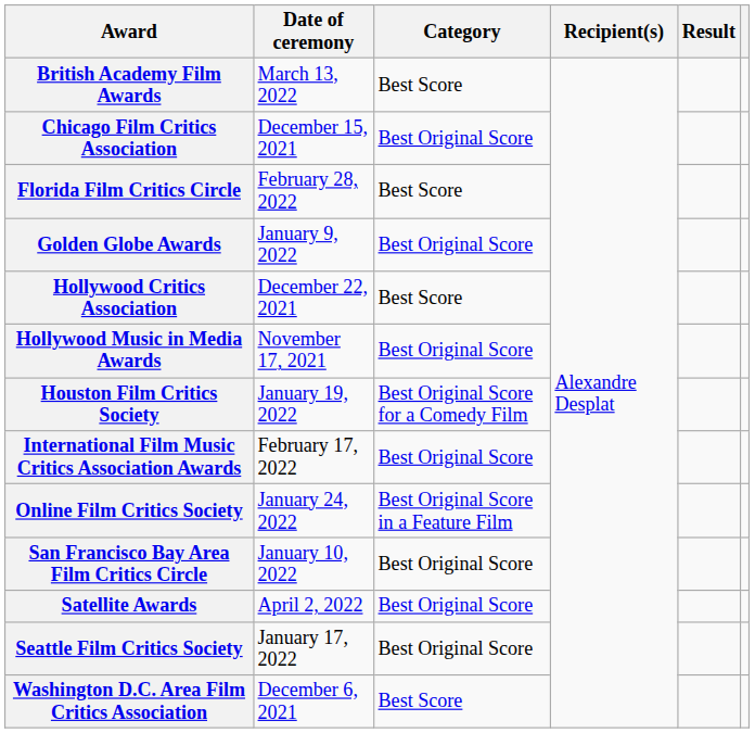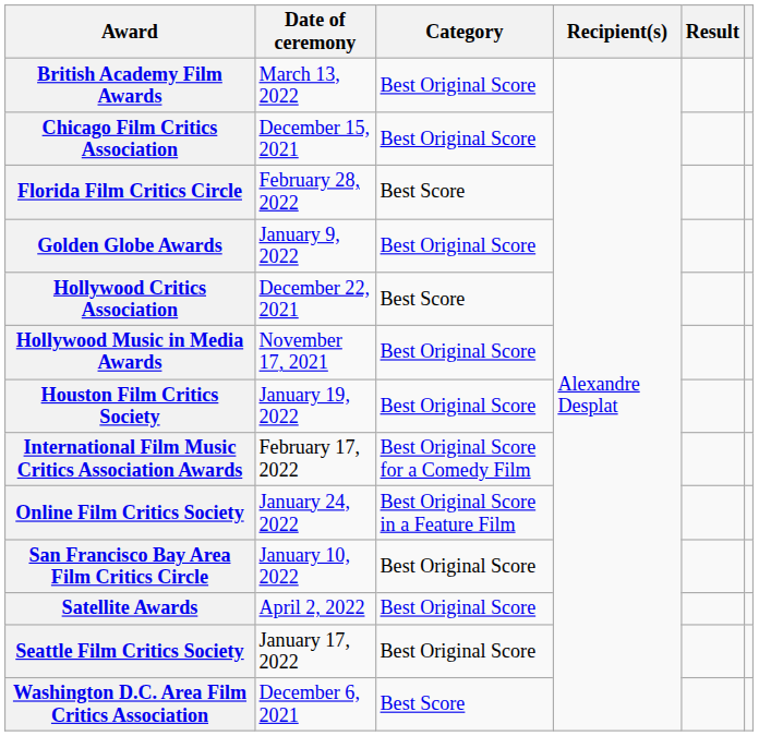British Academy Film Awards | Category: Best Score -> Best Original Score
Houston Film Critics Society | Category: Best Original Score for a Comedy Film -> Best Original Score
International Film Music Critics Association Awards | Category: Best Original Score -> Best Original Score for a Comedy Film
